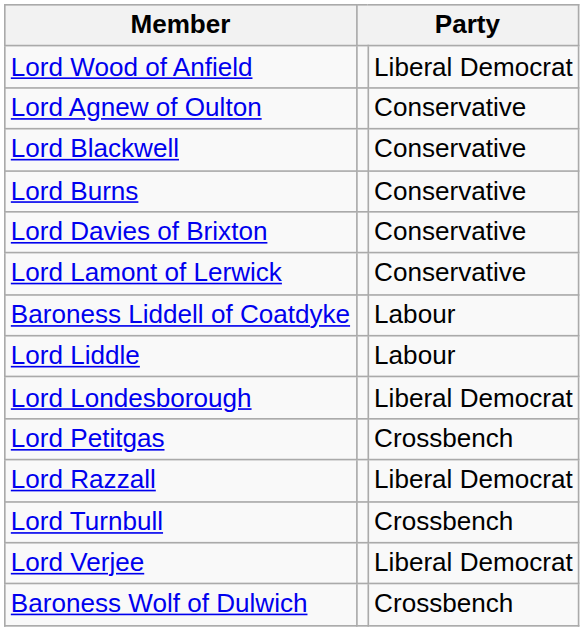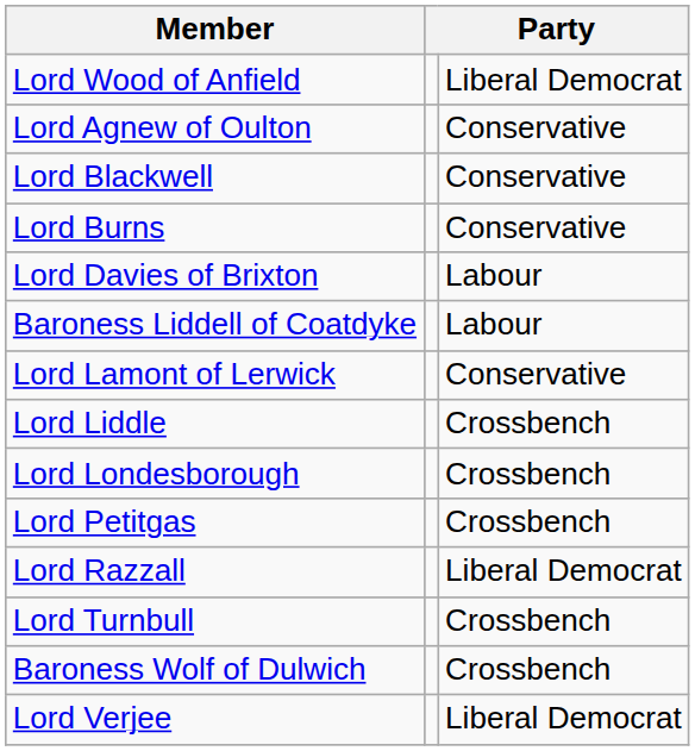Lord Davies of Brixton | column 3: Conservative -> Labour
rows swapped: Lord Lamont of Lerwick <-> Baroness Liddell of Coatdyke
Lord Liddle | column 3: Labour -> Crossbench
Lord Londesborough | column 3: Liberal Democrat -> Crossbench
rows swapped: Lord Verjee <-> Baroness Wolf of Dulwich
